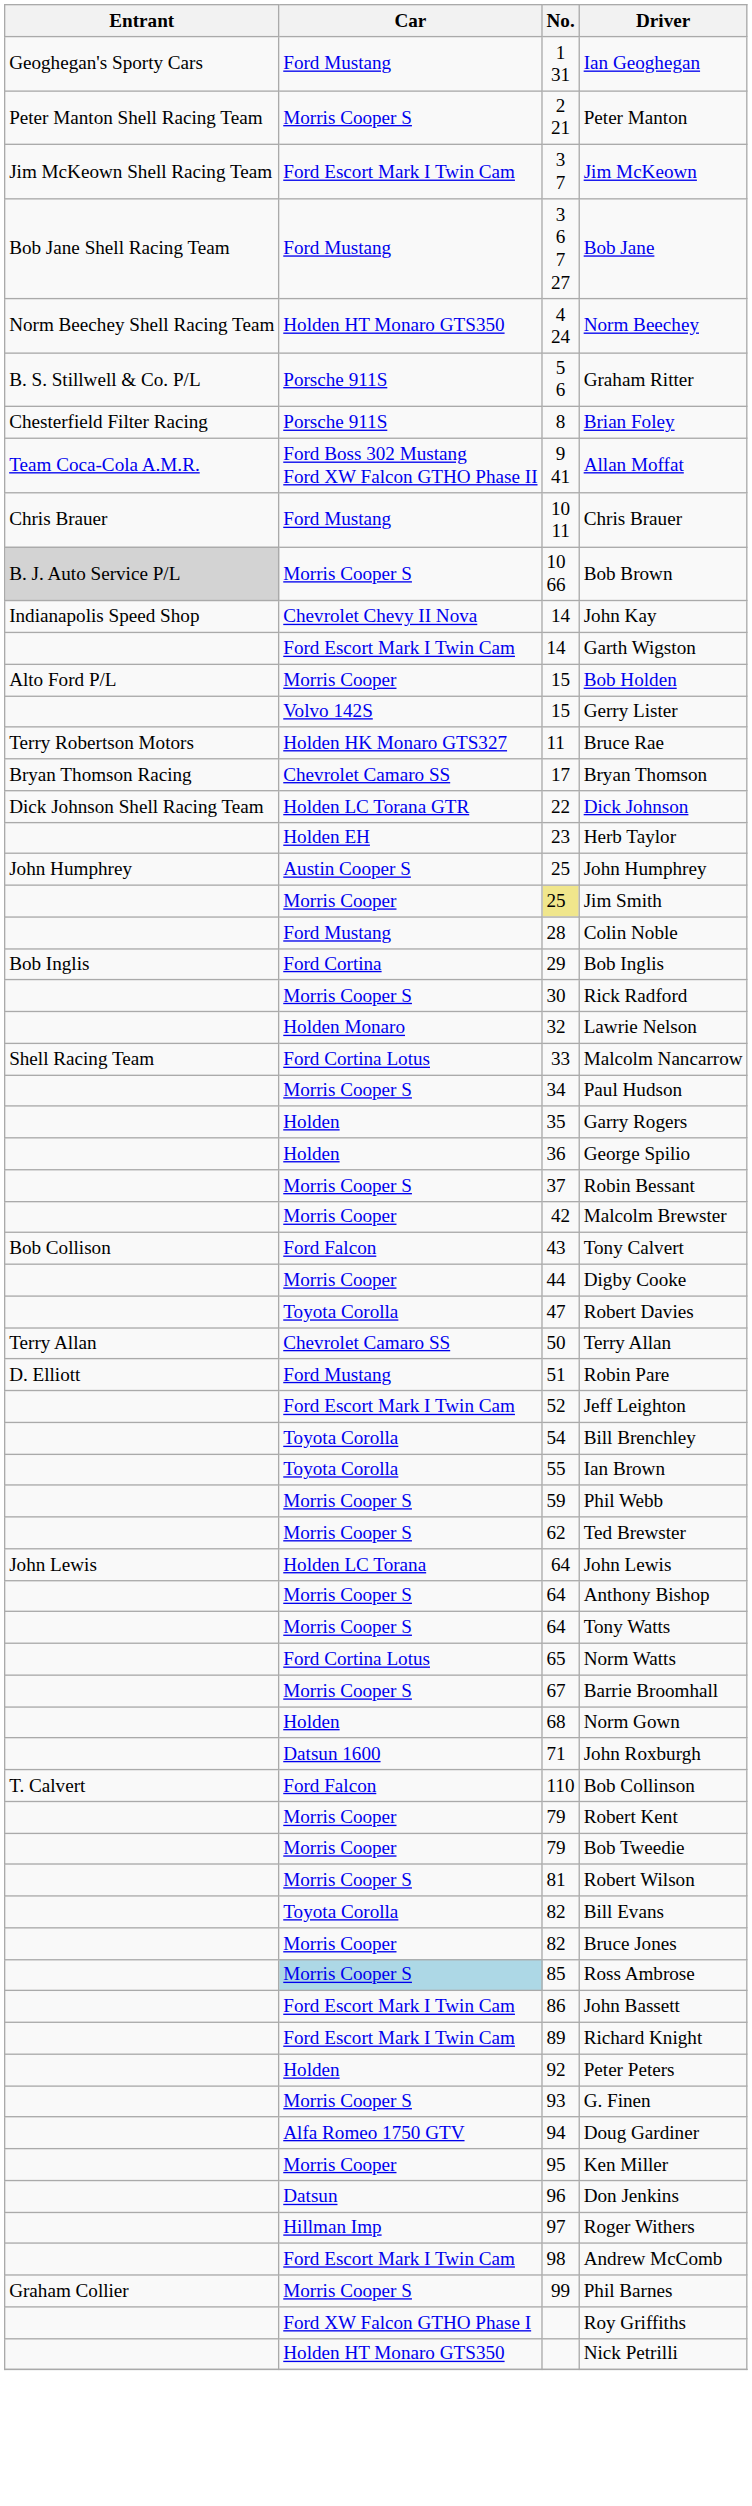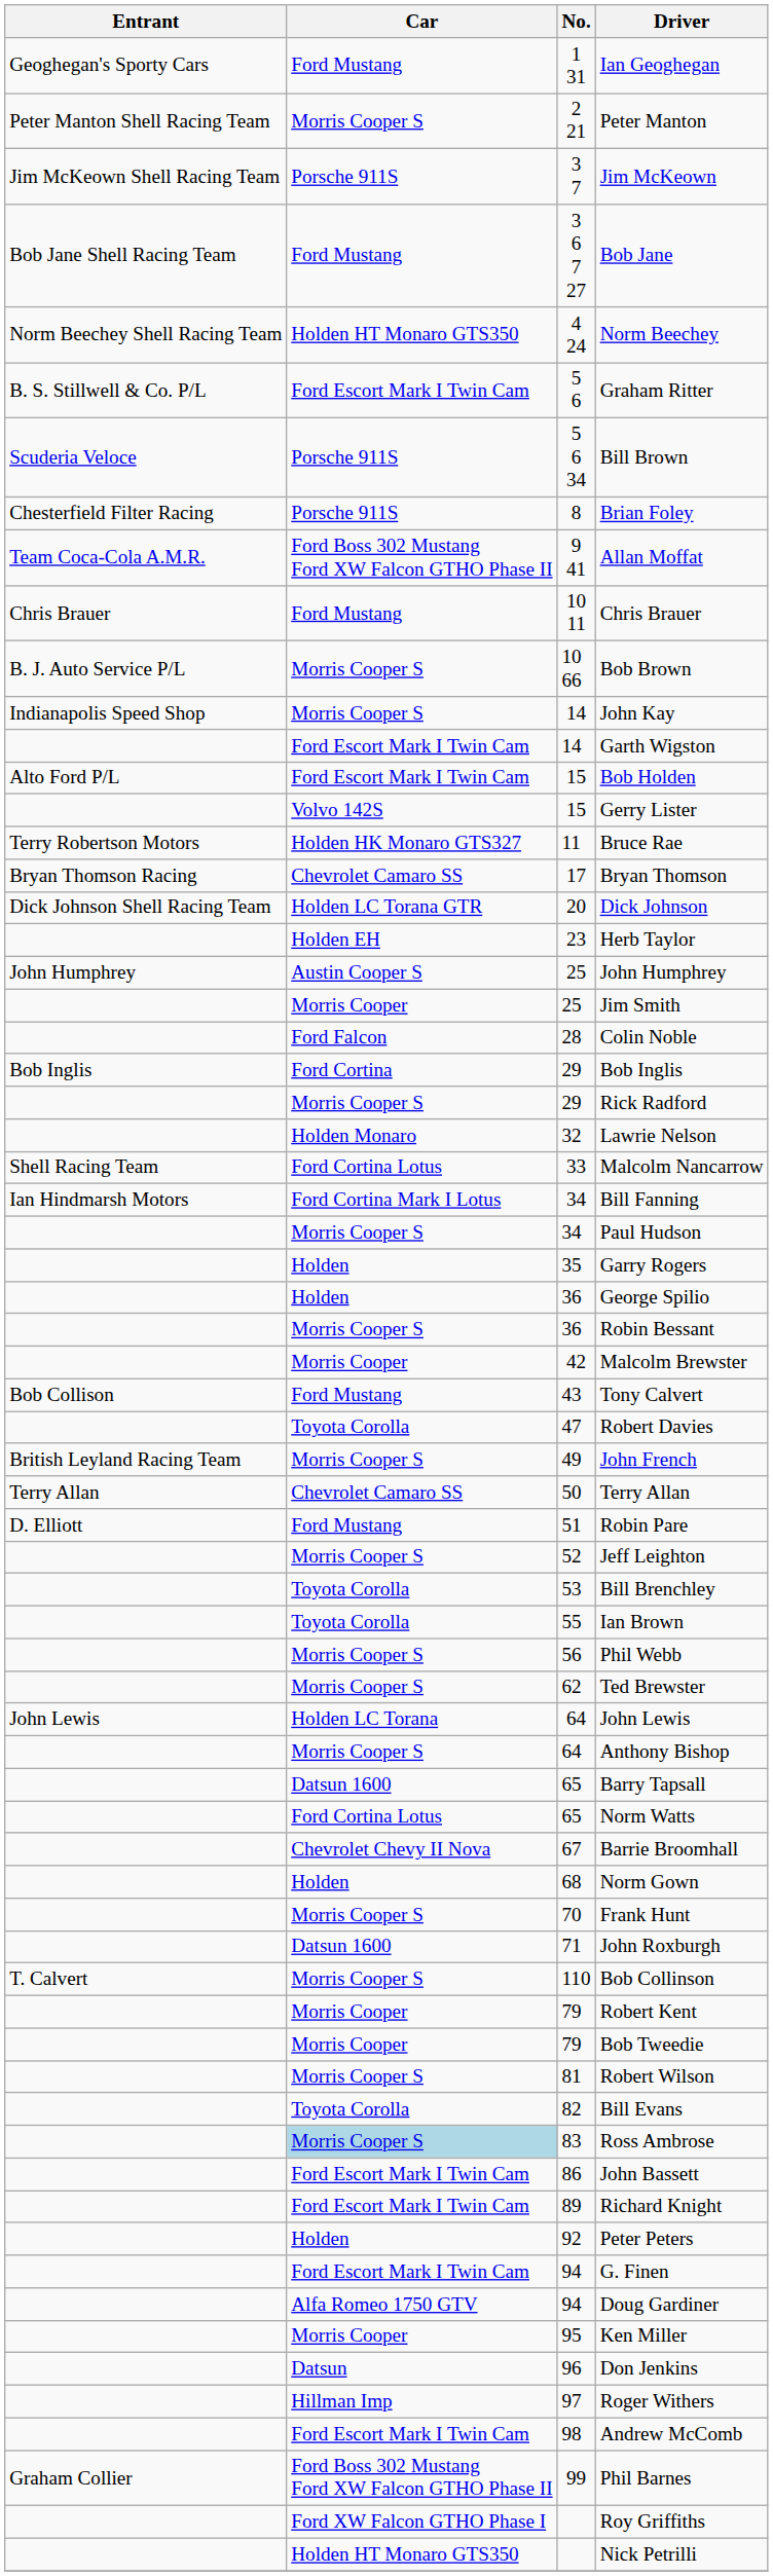Jim McKeown | Car: Ford Escort Mark I Twin Cam -> Porsche 911S
Graham Ritter | Car: Porsche 911S -> Ford Escort Mark I Twin Cam
+ row: Scuderia Veloce | Porsche 911S | 5 6 34 | Bill Brown
Bob Brown | Entrant: lightgrey background -> no background
John Kay | Car: Chevrolet Chevy II Nova -> Morris Cooper S
Bob Holden | Car: Morris Cooper -> Ford Escort Mark I Twin Cam
Dick Johnson | No.: 22 -> 20
Jim Smith | No.: khaki background -> no background
Colin Noble | Car: Ford Mustang -> Ford Falcon
Rick Radford | No.: 30 -> 29
+ row: Ian Hindmarsh Motors | Ford Cortina Mark I Lotus | 34 | Bill Fanning
Robin Bessant | No.: 37 -> 36
Tony Calvert | Car: Ford Falcon -> Ford Mustang
- row: Morris Cooper | 44 | Digby Cooke
+ row: British Leyland Racing Team | Morris Cooper S | 49 | John French
Jeff Leighton | Car: Ford Escort Mark I Twin Cam -> Morris Cooper S
Bill Brenchley | No.: 54 -> 53
Phil Webb | No.: 59 -> 56
- row: Morris Cooper S | 64 | Tony Watts
+ row: Datsun 1600 | 65 | Barry Tapsall
Barrie Broomhall | Car: Morris Cooper S -> Chevrolet Chevy II Nova
+ row: Morris Cooper S | 70 | Frank Hunt
Bob Collinson | Car: Ford Falcon -> Morris Cooper S
- row: Morris Cooper | 82 | Bruce Jones
Ross Ambrose | No.: 85 -> 83
G. Finen | Car: Morris Cooper S -> Ford Escort Mark I Twin Cam
G. Finen | No.: 93 -> 94
Phil Barnes | Car: Morris Cooper S -> Ford Boss 302 Mustang Ford XW Falcon GTHO Phase II
